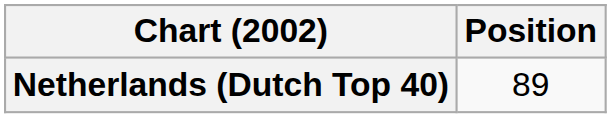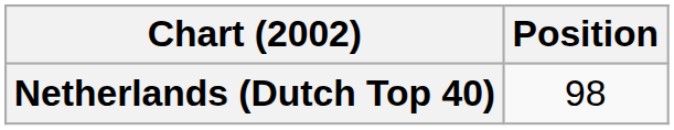Netherlands (Dutch Top 40) | Position: 89 -> 98
